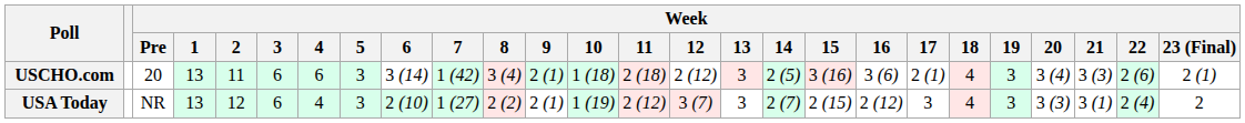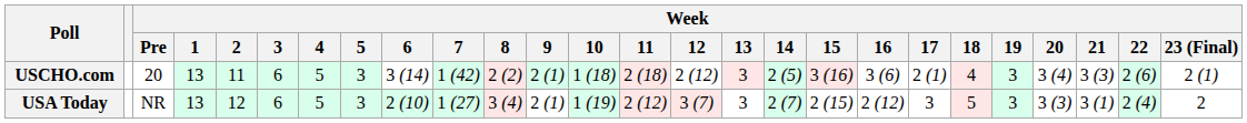USCHO.com | Week / 4: 6 -> 5
USCHO.com | Week / 8: 3 (4) -> 2 (2)
USA Today | Week / 4: 4 -> 5
USA Today | Week / 8: 2 (2) -> 3 (4)
USA Today | Week / 18: 4 -> 5
